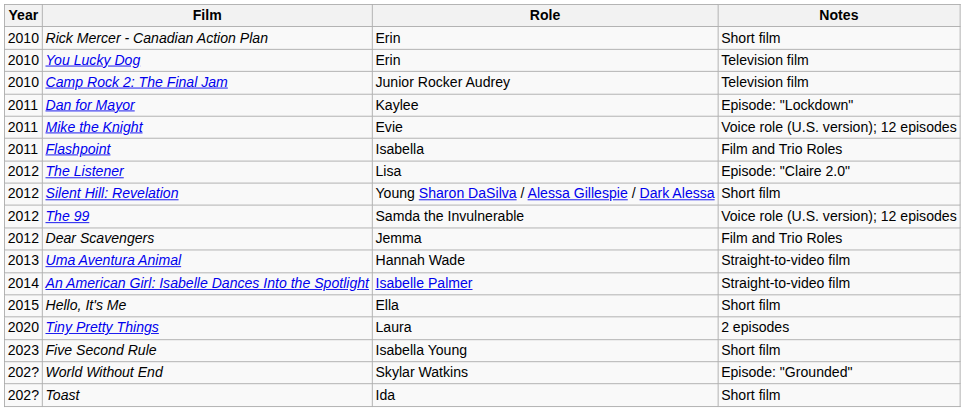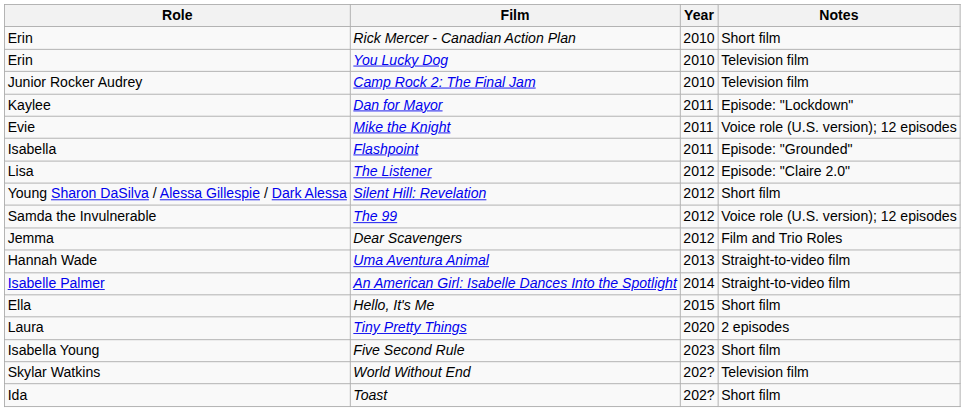columns swapped: Year <-> Role
Flashpoint | Notes: Film and Trio Roles -> Episode: "Grounded"
World Without End | Notes: Episode: "Grounded" -> Television film
